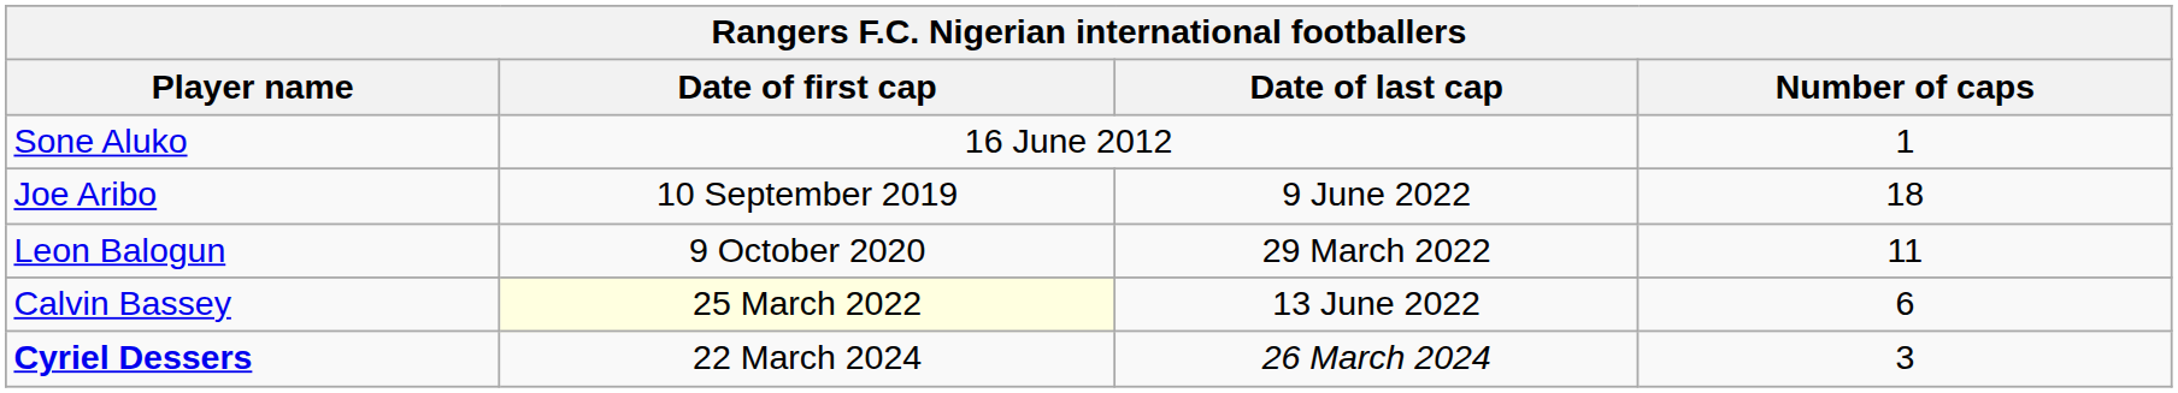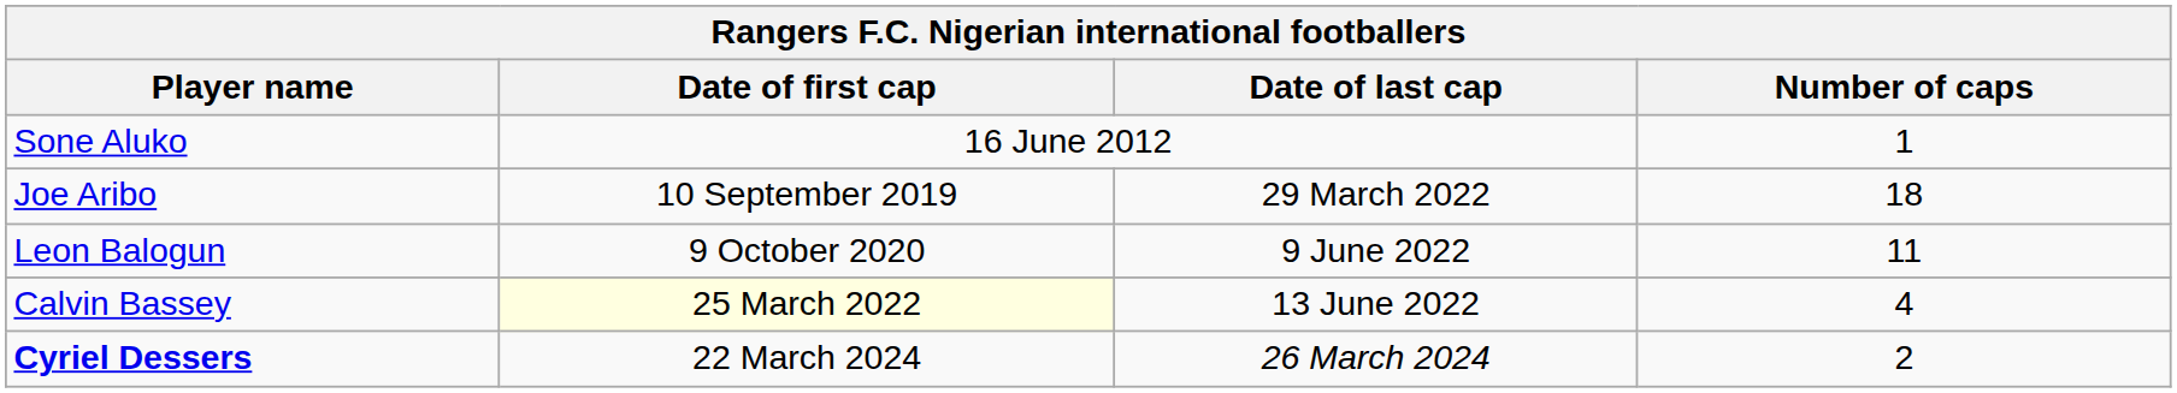Joe Aribo | Date of last cap: 9 June 2022 -> 29 March 2022
Leon Balogun | Date of last cap: 29 March 2022 -> 9 June 2022
Calvin Bassey | Number of caps: 6 -> 4
Cyriel Dessers | Number of caps: 3 -> 2
